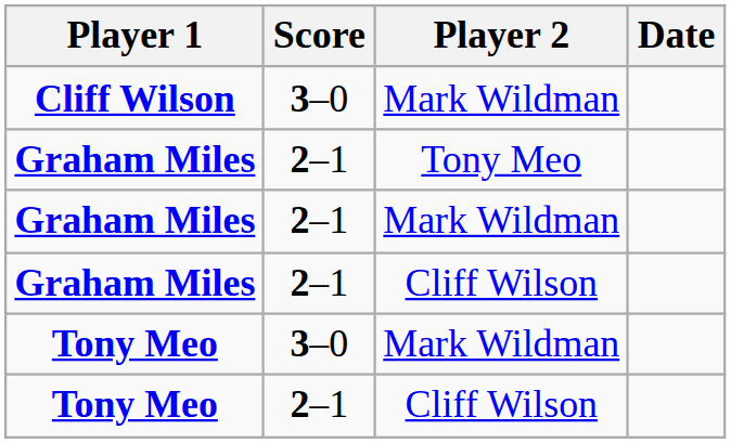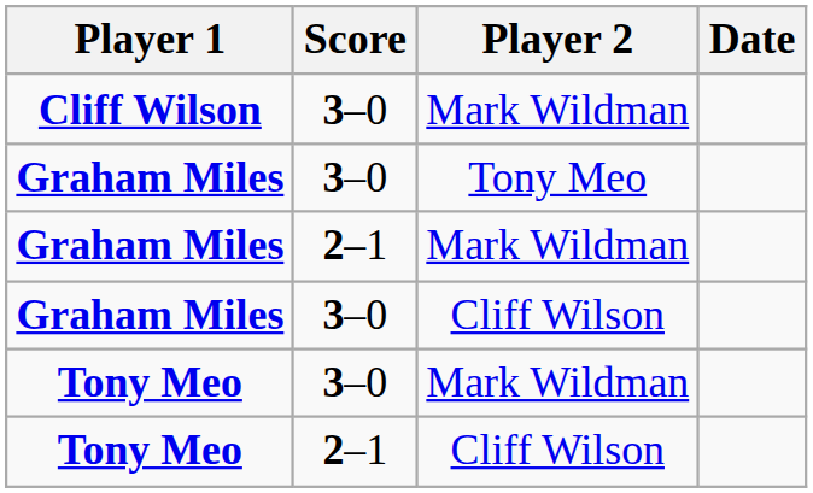Graham Miles / Tony Meo | Score: 2–1 -> 3–0
Graham Miles / Cliff Wilson | Score: 2–1 -> 3–0
